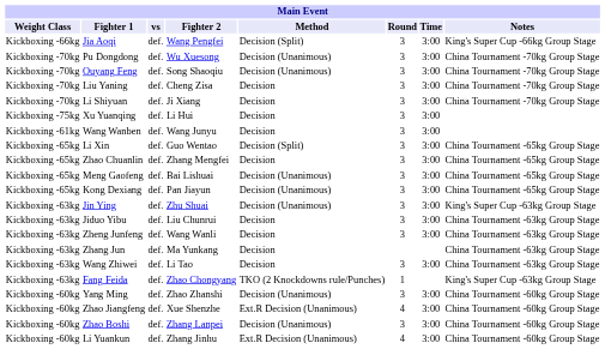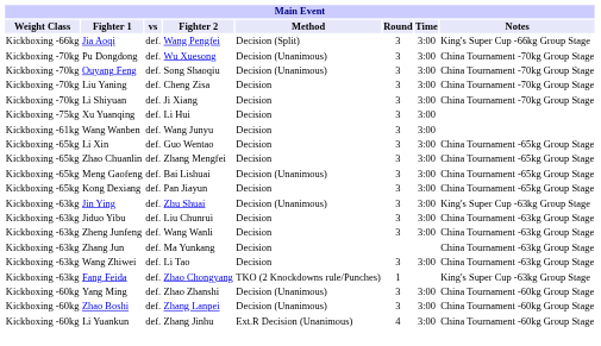Li Xin | Method: Decision (Split) -> Decision
Kong Dexiang | Method: Decision (Unanimous) -> Decision
- row: Kickboxing -60kg | Zhao Jiangfeng | def. | Xue Shenzhe | Ext.R Decision (Unanimous) | 4 | 3:00 | China Tournament -60kg Group Stage
